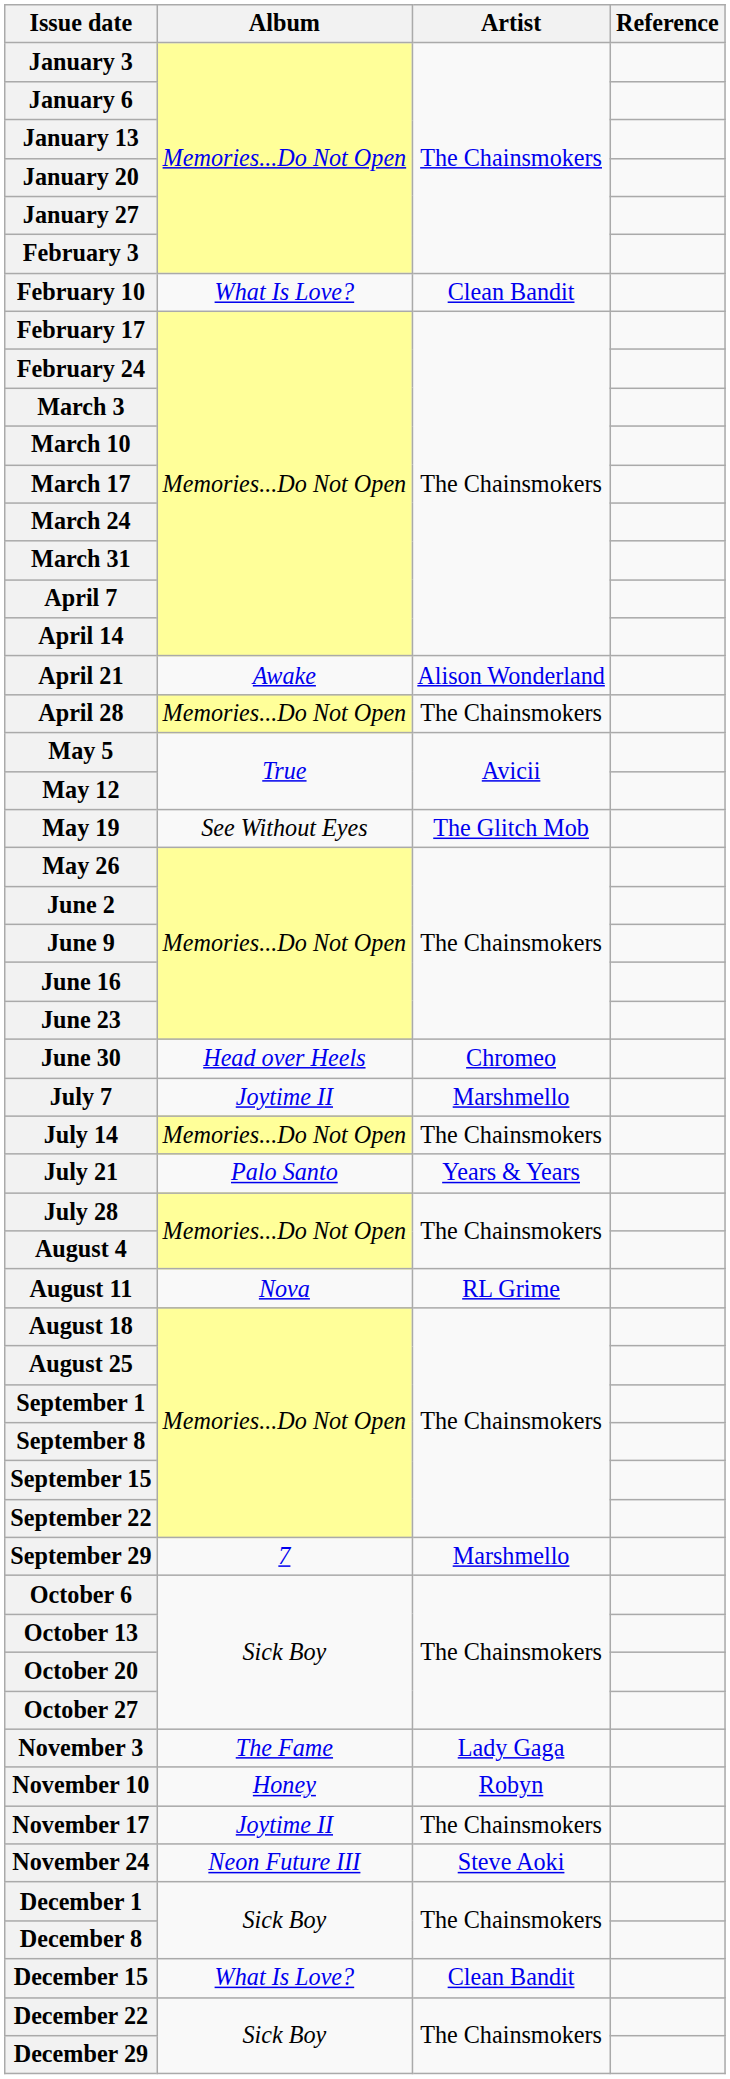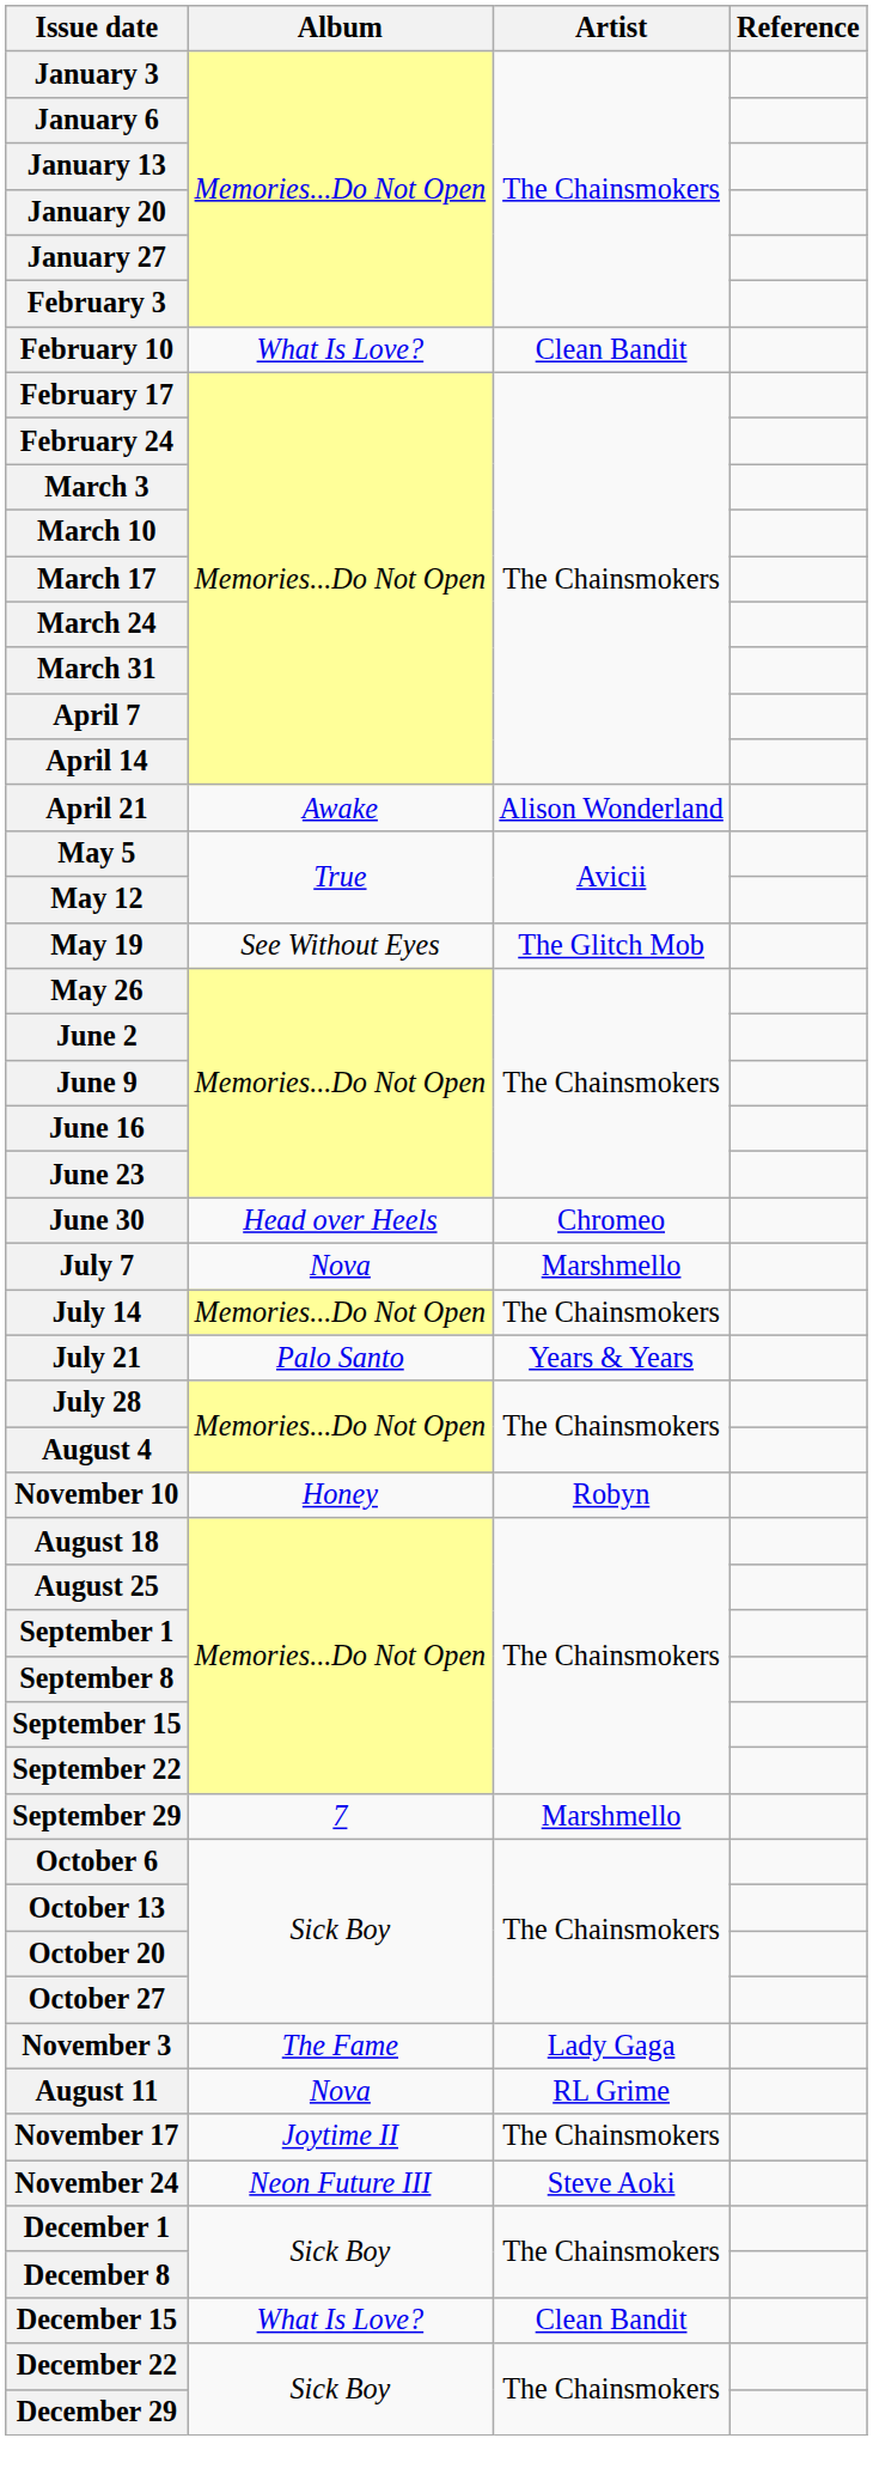- row: April 28 | Memories...Do Not Open | The Chainsmokers
July 7 | Album: Joytime II -> Nova
rows swapped: August 11 <-> November 10
